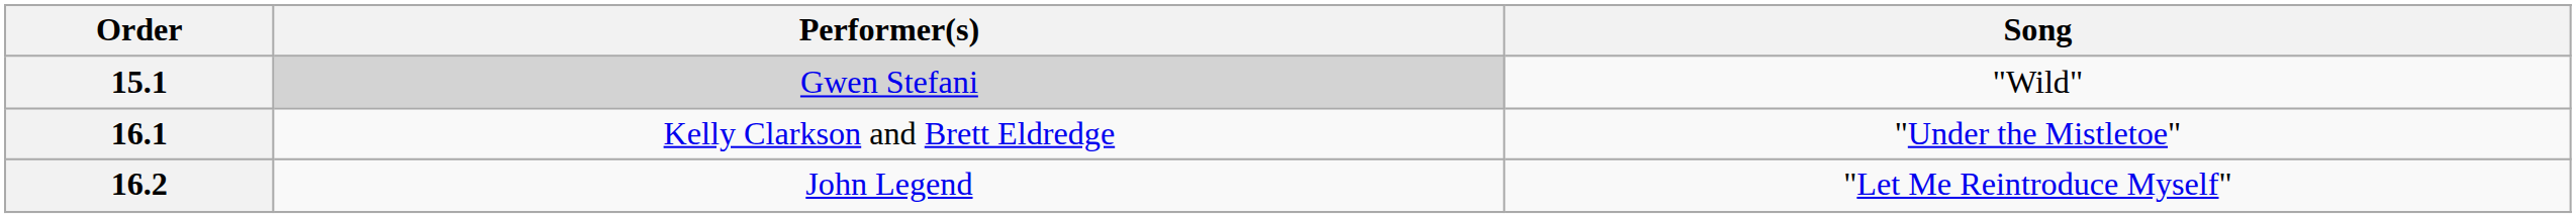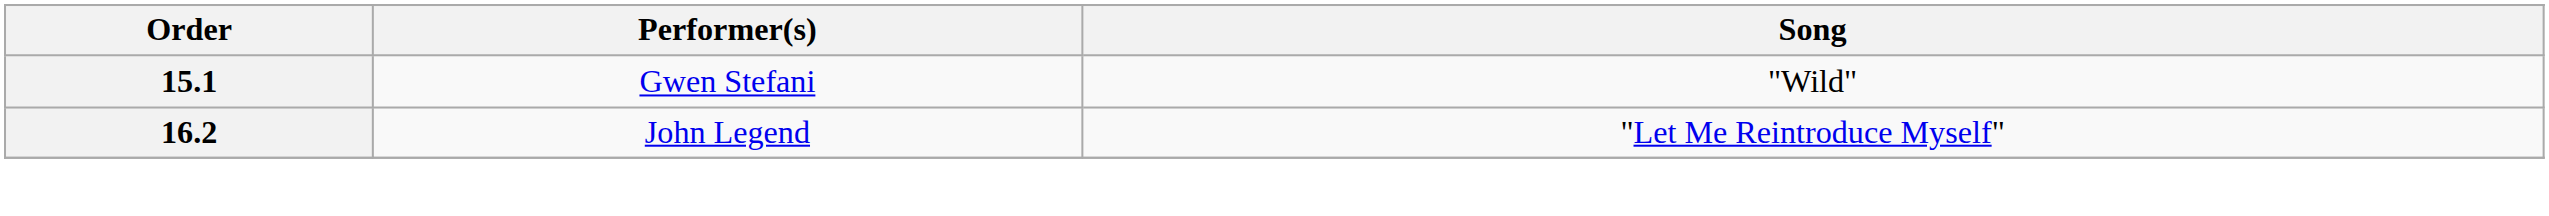15.1 | Performer(s): lightgrey background -> no background
- row: 16.1 | Kelly Clarkson and Brett Eldredge | "Under the Mistletoe"
